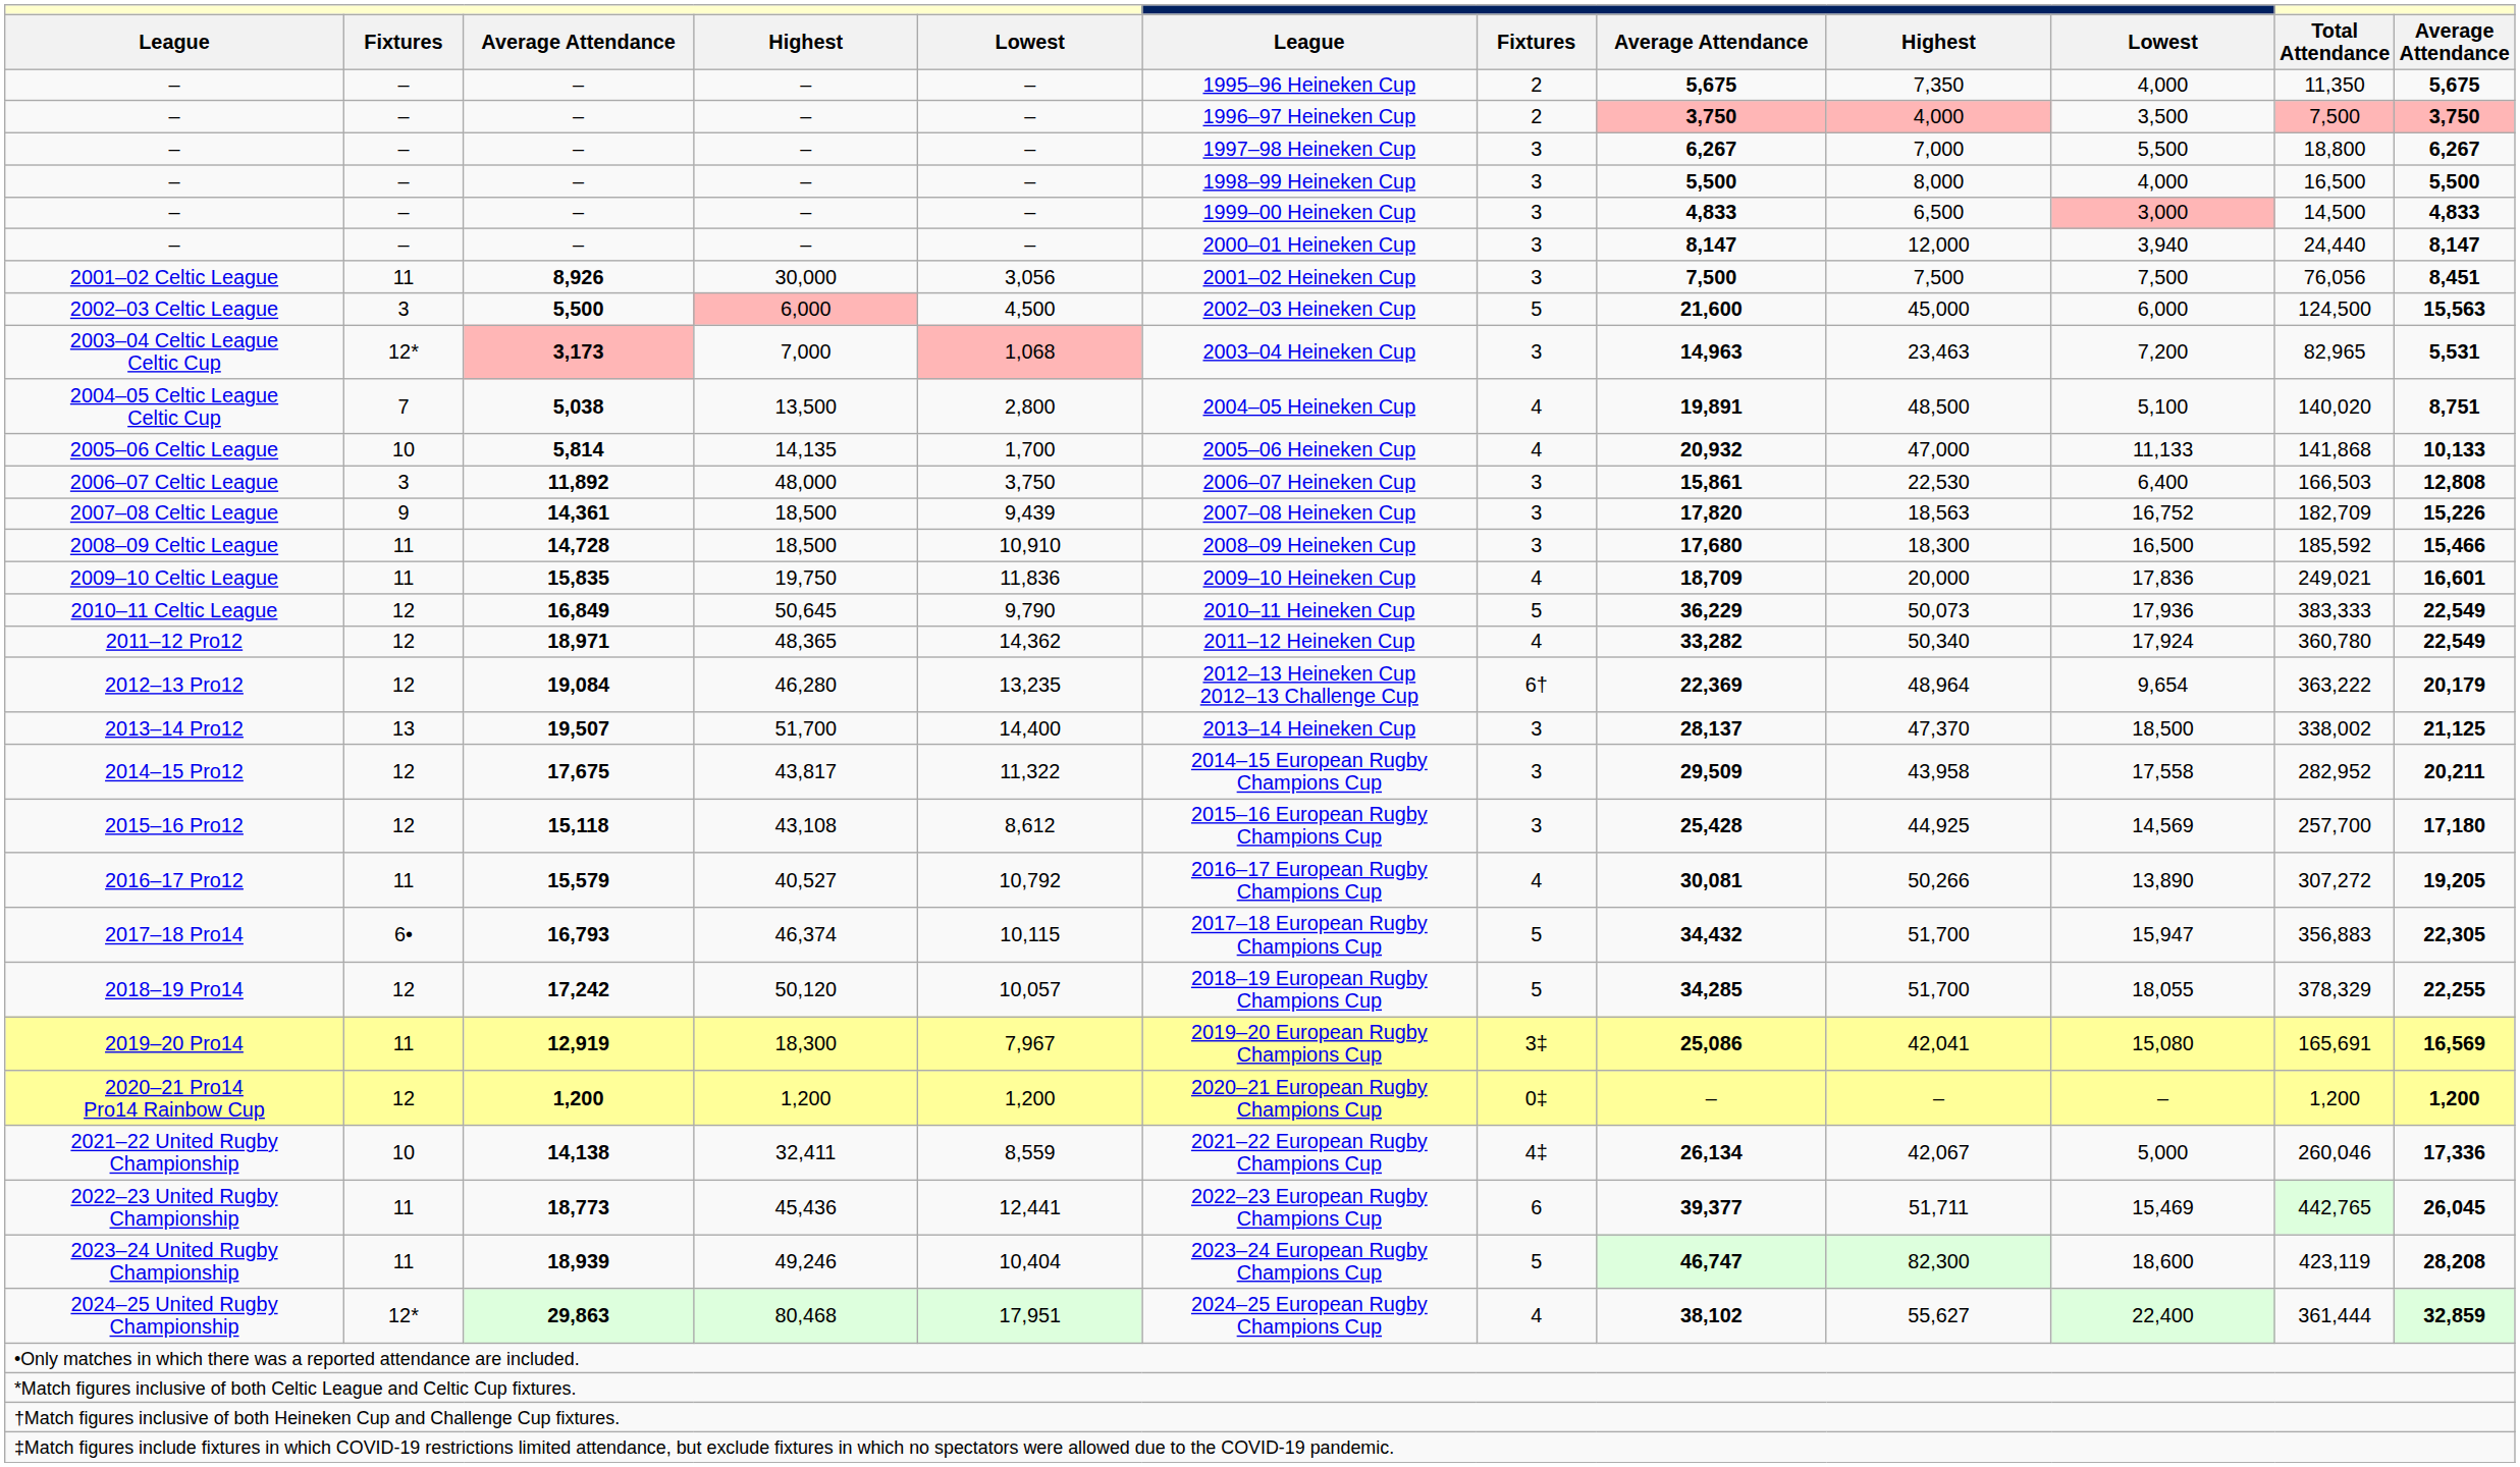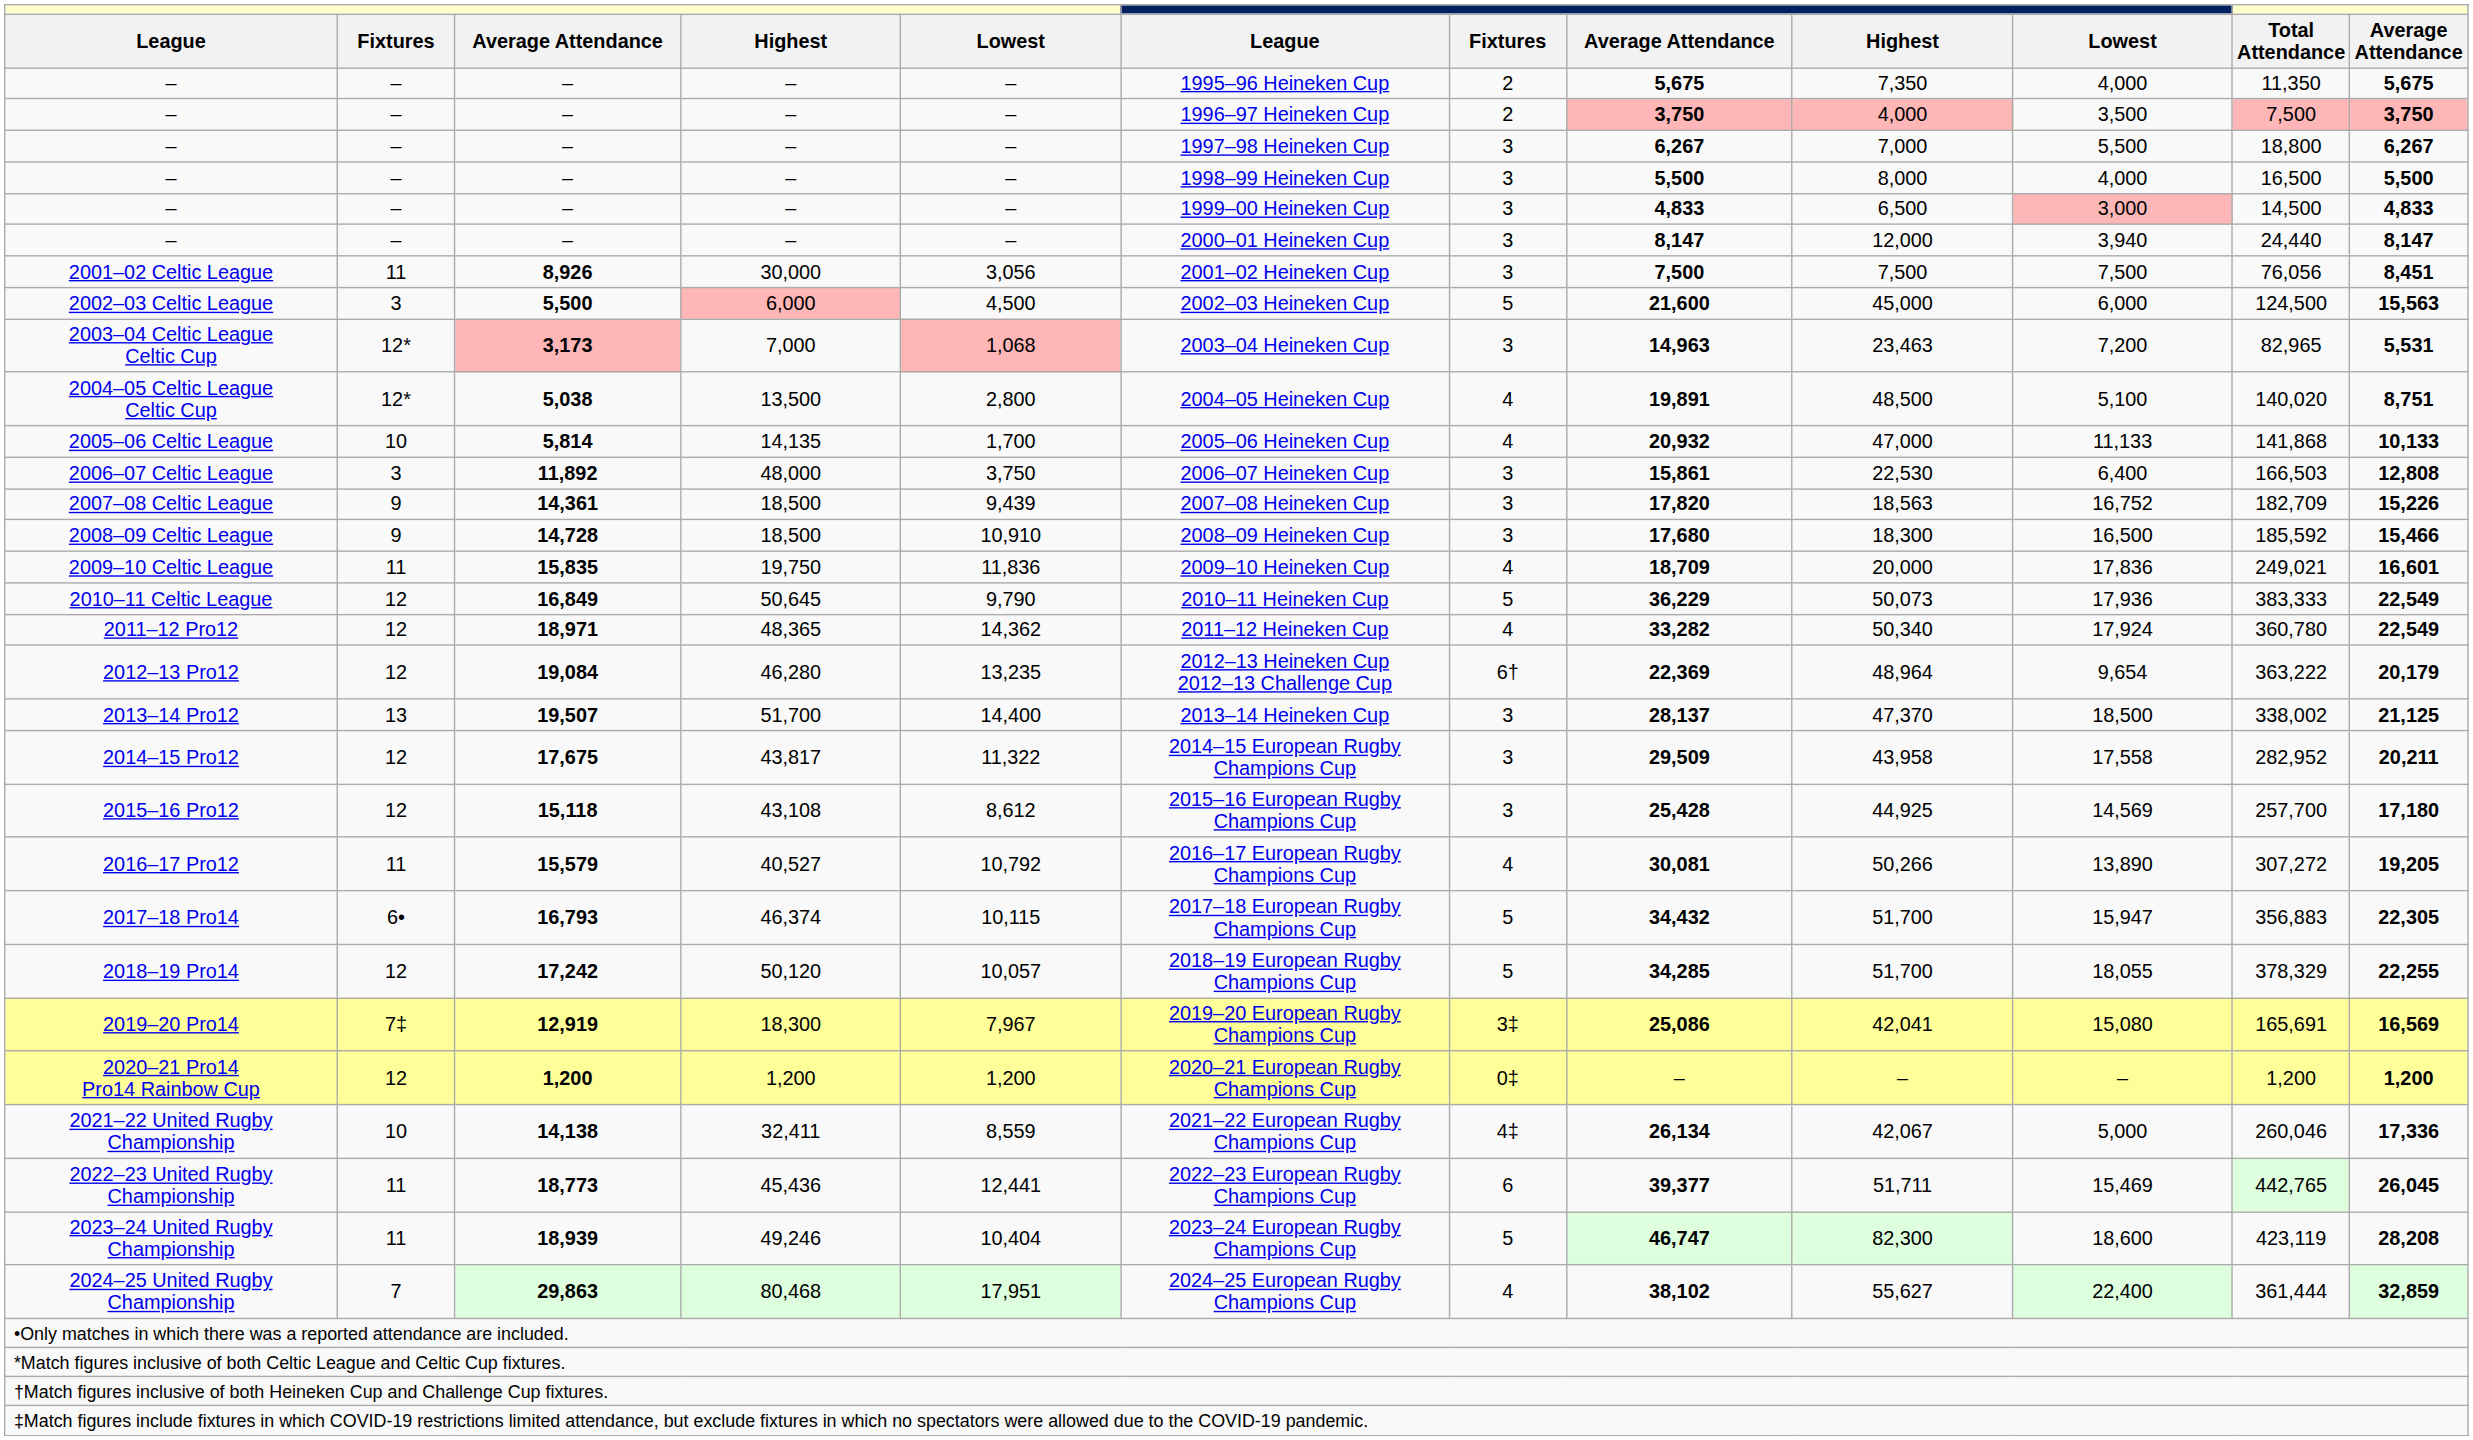2004–05 Celtic League Celtic Cup | column 2: 7 -> 12*
2008–09 Celtic League | column 2: 11 -> 9
2019–20 Pro14 | column 2: 11 -> 7‡
2024–25 United Rugby Championship | column 2: 12* -> 7
